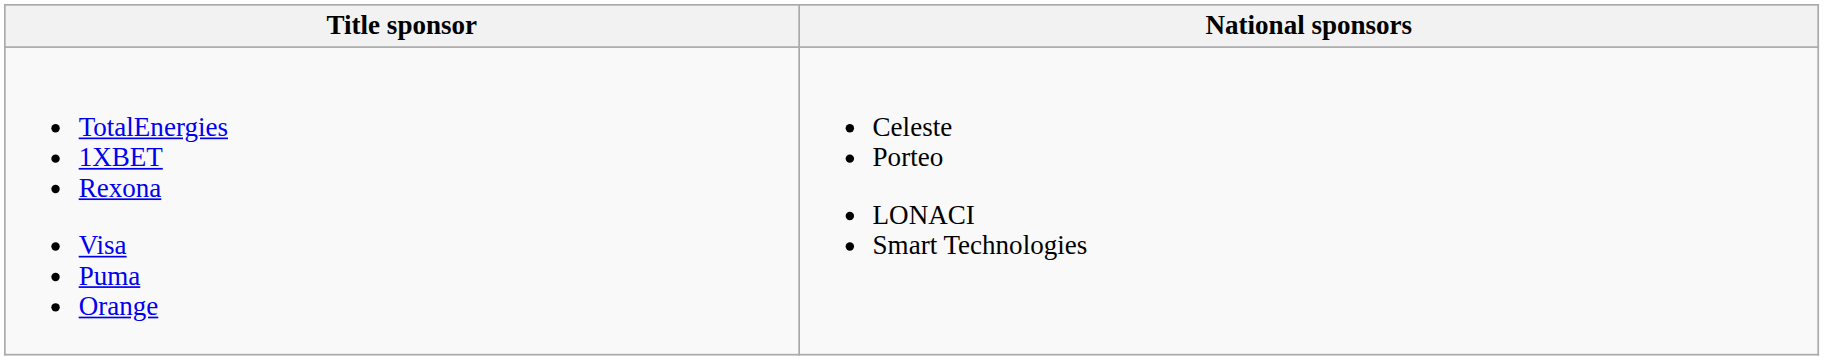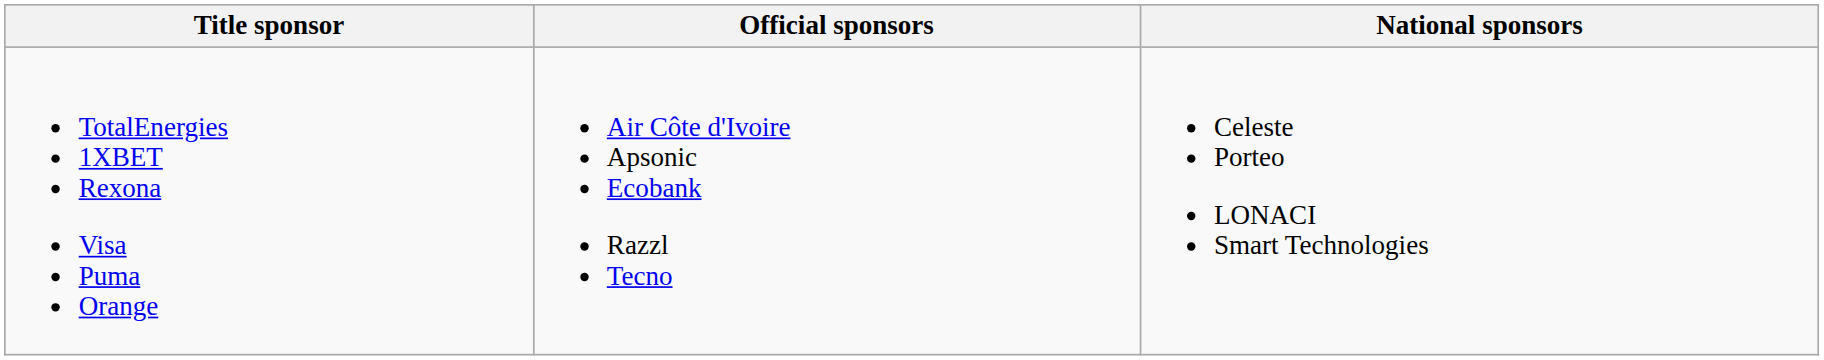+ column: Official sponsors | Air Côte d'Ivoire Apsonic Ecobank Razzl Tecno
